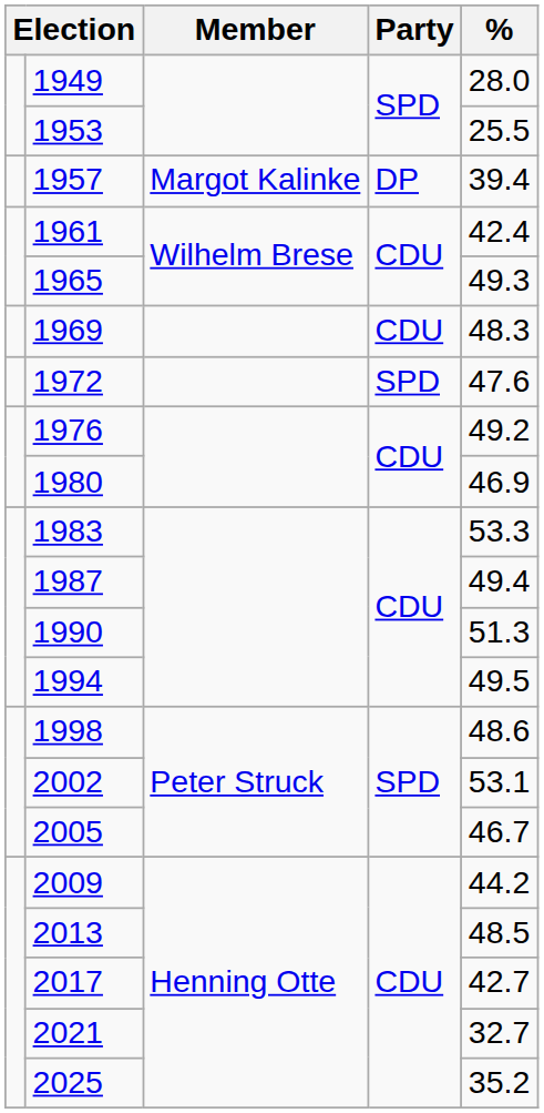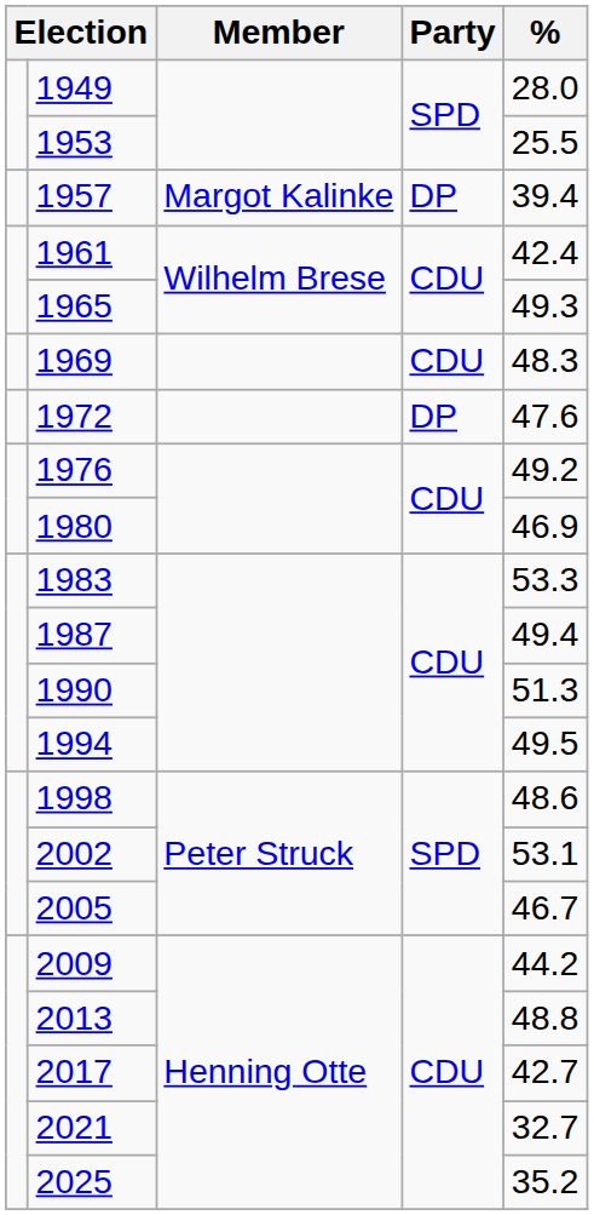1972 | Party: SPD -> DP
2013 | %: 48.5 -> 48.8
